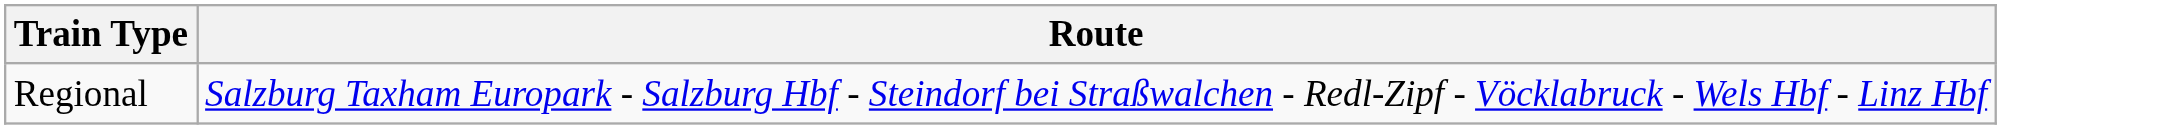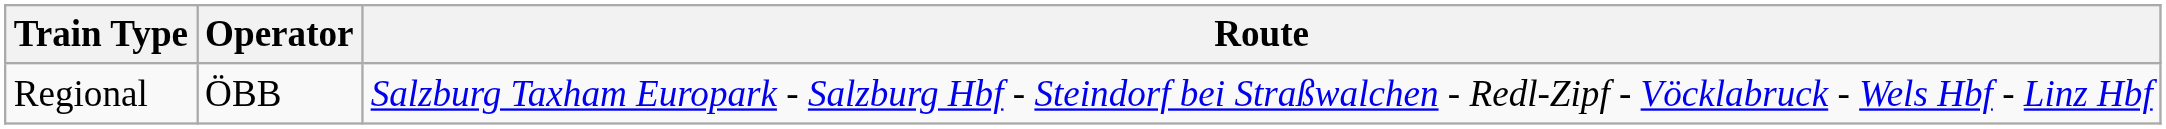+ column: Operator | ÖBB
